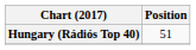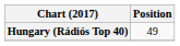Hungary (Rádiós Top 40) | Position: 51 -> 49
